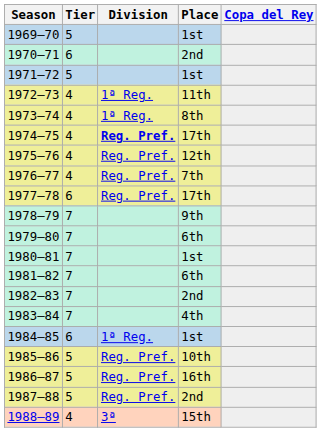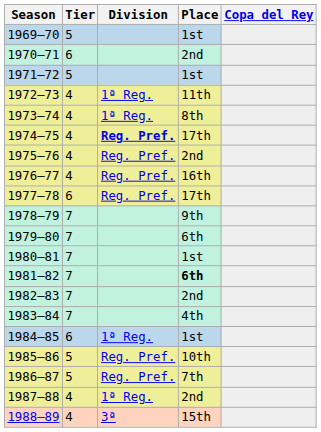1975–76 | Place: 12th -> 2nd
1976–77 | Place: 7th -> 16th
1981–82 | Place: normal -> bold
1986–87 | Place: 16th -> 7th
1987–88 | Tier: 5 -> 4
1987–88 | Division: Reg. Pref. -> 1ª Reg.
